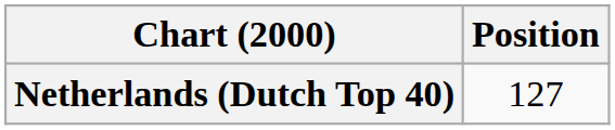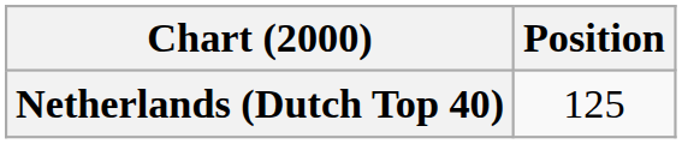Netherlands (Dutch Top 40) | Position: 127 -> 125
